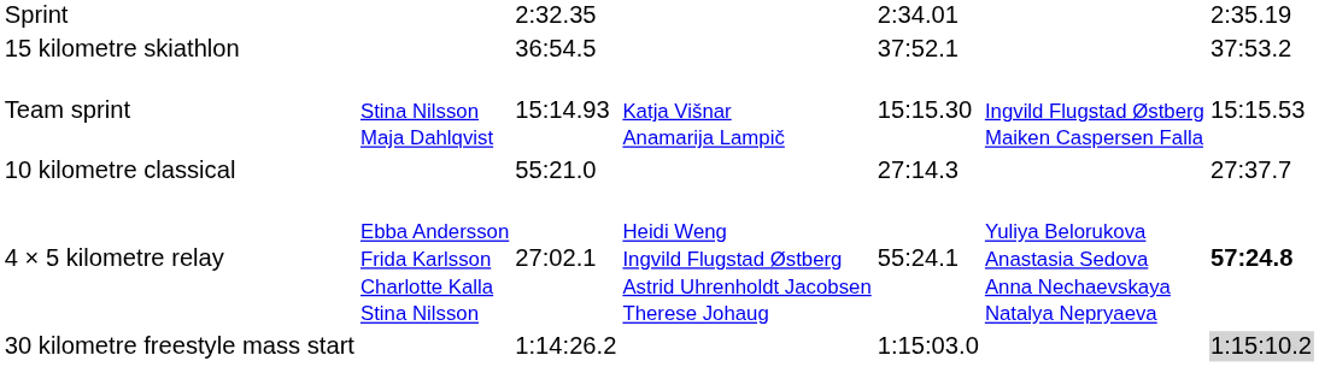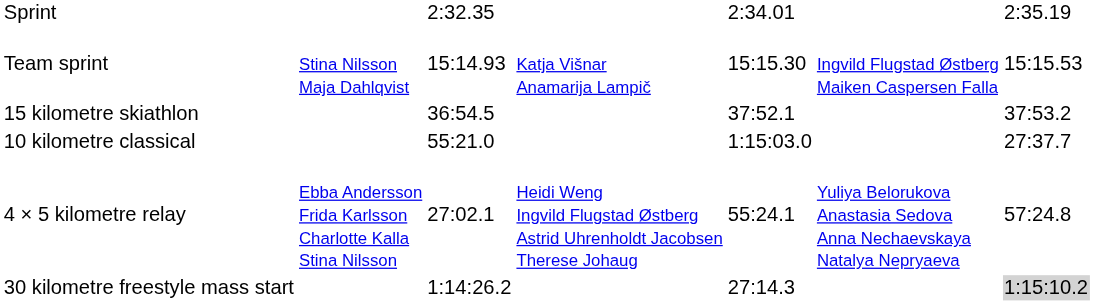rows swapped: 15 kilometre skiathlon <-> Team sprint
10 kilometre classical | column 5: 27:14.3 -> 1:15:03.0
4 × 5 kilometre relay | column 7: bold -> normal
30 kilometre freestyle mass start | column 5: 1:15:03.0 -> 27:14.3
